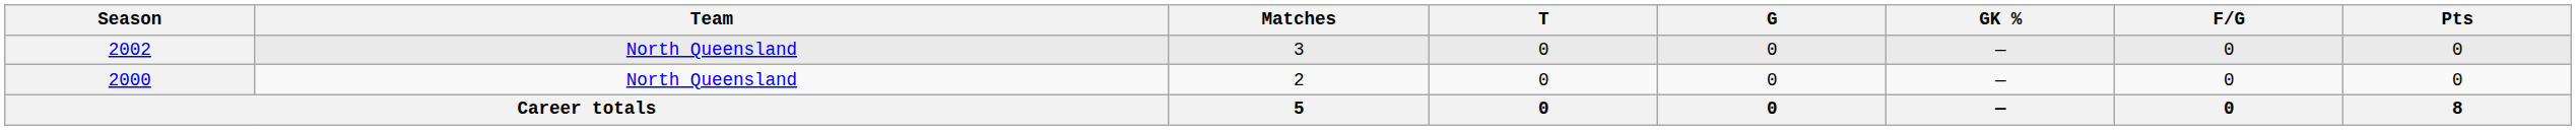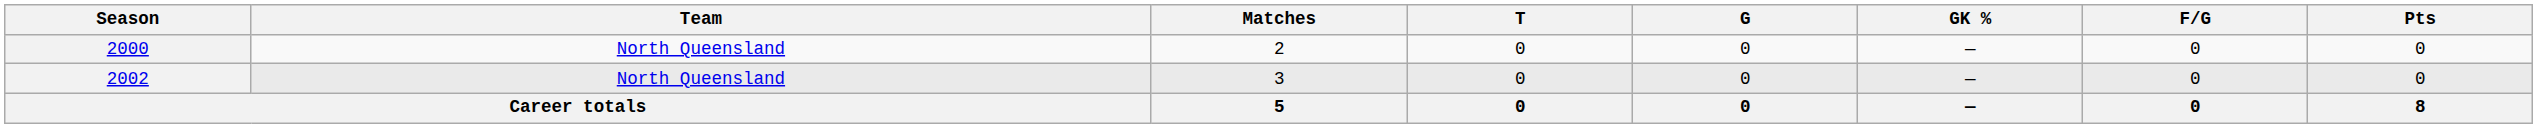rows swapped: 2000 <-> 2002
